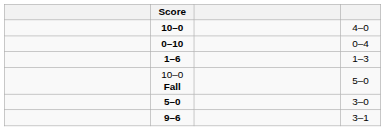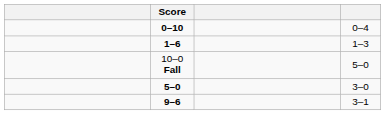- row: 10–0 | 4–0
